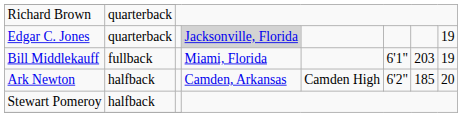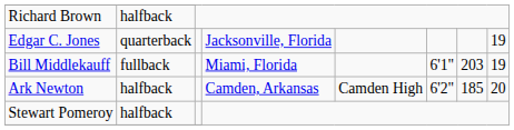Richard Brown | column 2: quarterback -> halfback
Edgar C. Jones | column 4: lightgrey background -> no background
